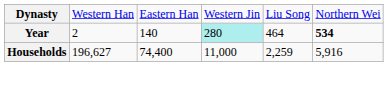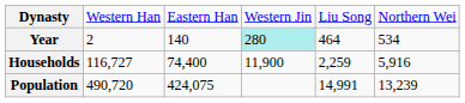Year | column 6: bold -> normal
Households | column 2: 196,627 -> 116,727
Households | column 4: 11,000 -> 11,900
+ row: Population | 490,720 | 424,075 | 14,991 | 13,239
